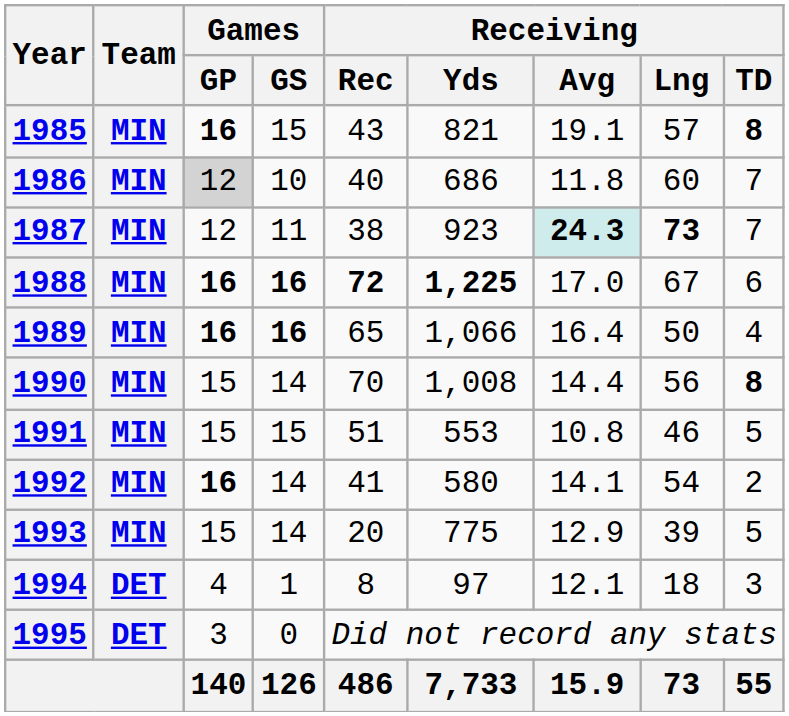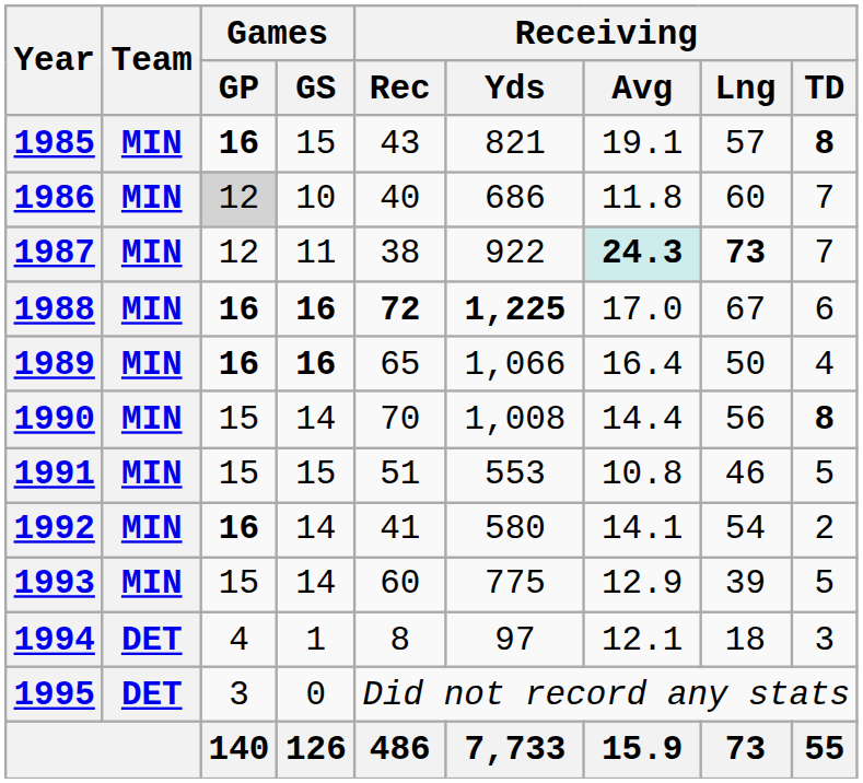1987 | Receiving / Yds: 923 -> 922
1993 | Receiving / Rec: 20 -> 60
